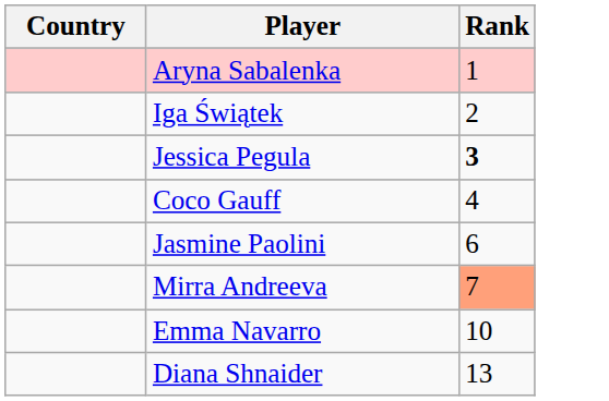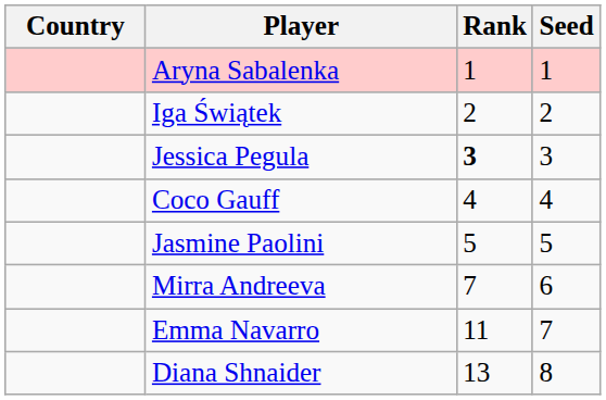+ column: Seed | 1 | 2 | 3 | 4 | 5 | 6 | 7 | 8
Jasmine Paolini | Rank: 6 -> 5
Mirra Andreeva | Rank: lightsalmon background -> no background
Emma Navarro | Rank: 10 -> 11
